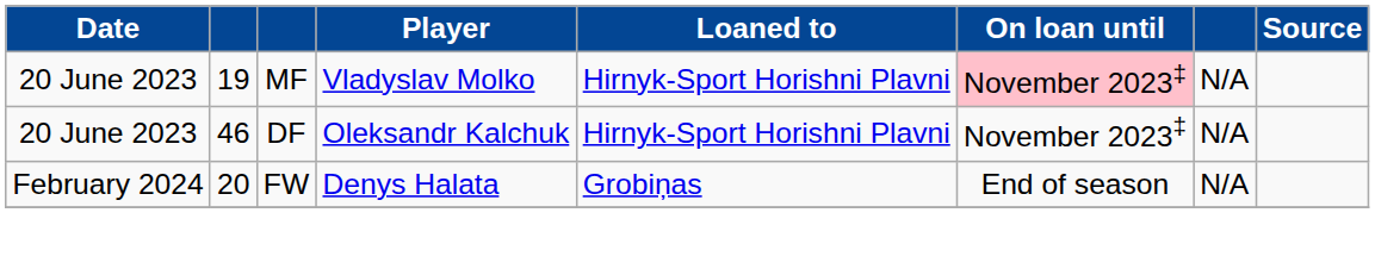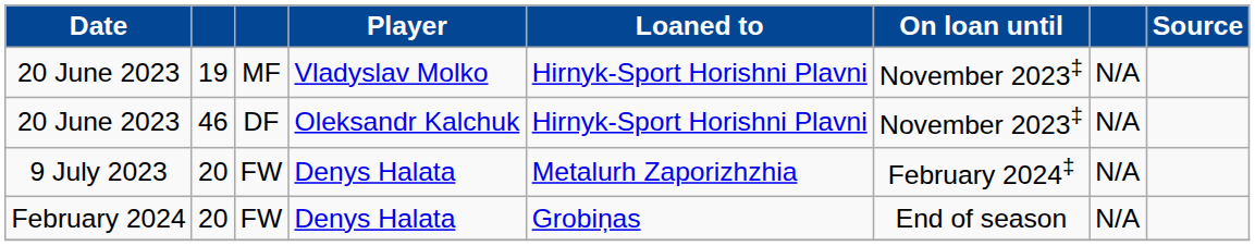20 June 2023 / 19 | On loan until: pink background -> no background
+ row: 9 July 2023 | 20 | FW | Denys Halata | Metalurh Zaporizhzhia | February 2024‡ | N/A
